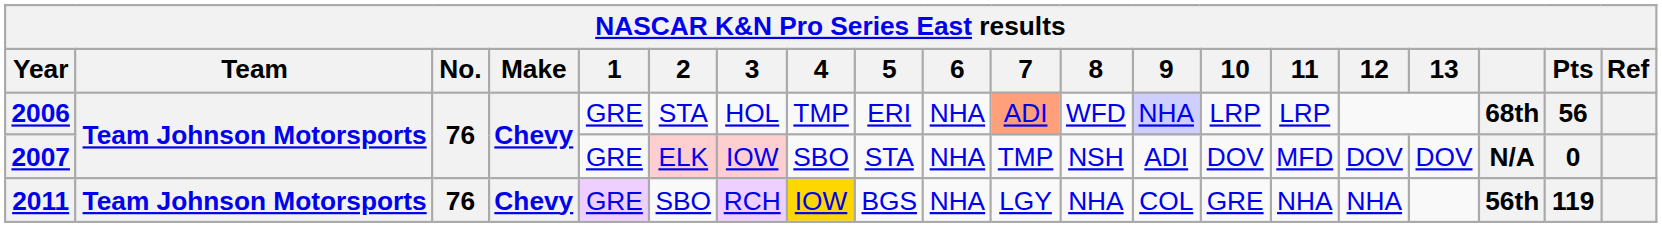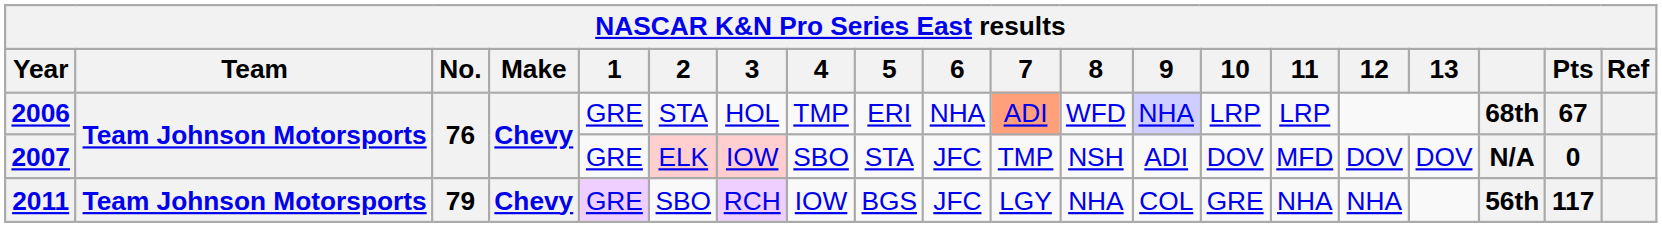2006 | Pts: 56 -> 67
2007 | 6: NHA -> JFC
2011 | No.: 76 -> 79
2011 | 4: gold background -> no background
2011 | 6: NHA -> JFC
2011 | Pts: 119 -> 117
